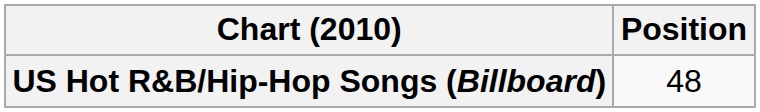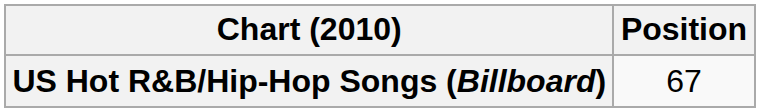US Hot R&B/Hip-Hop Songs (Billboard) | Position: 48 -> 67
